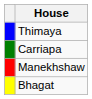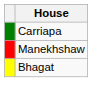- row: Thimaya
